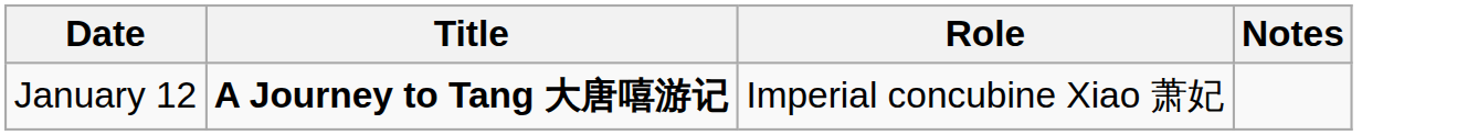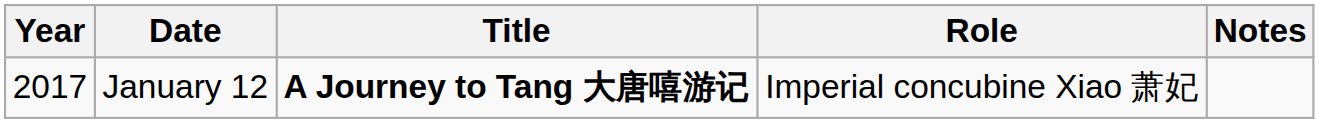+ column: Year | 2017
